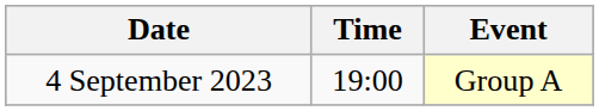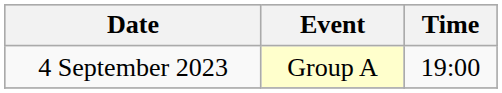columns swapped: Time <-> Event
